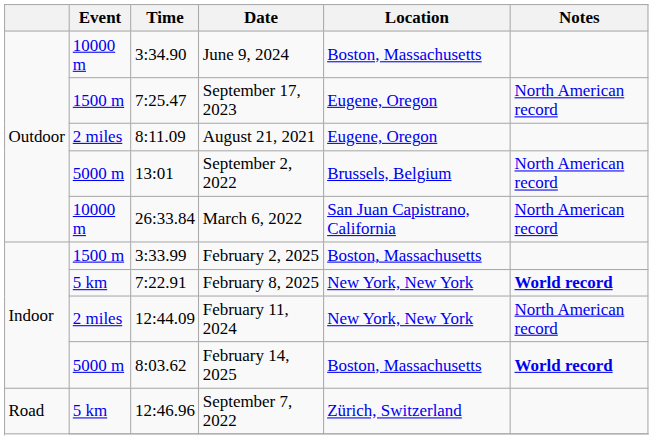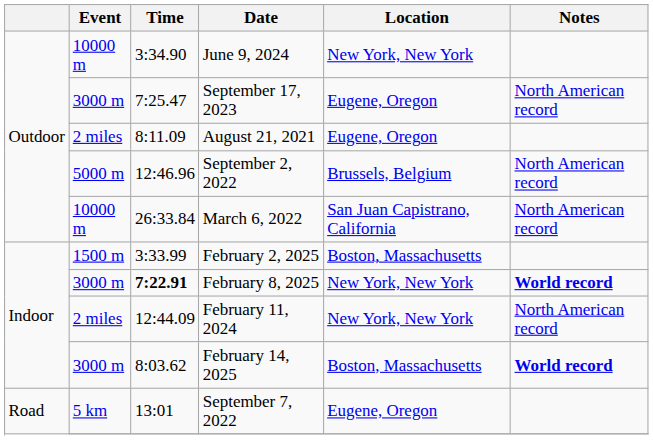June 9, 2024 | Location: Boston, Massachusetts -> New York, New York
September 17, 2023 | Event: 1500 m -> 3000 m
September 2, 2022 | Time: 13:01 -> 12:46.96
February 8, 2025 | Event: 5 km -> 3000 m
February 8, 2025 | Time: normal -> bold
February 14, 2025 | Event: 5000 m -> 3000 m
September 7, 2022 | Time: 12:46.96 -> 13:01
September 7, 2022 | Location: Zürich, Switzerland -> Eugene, Oregon
